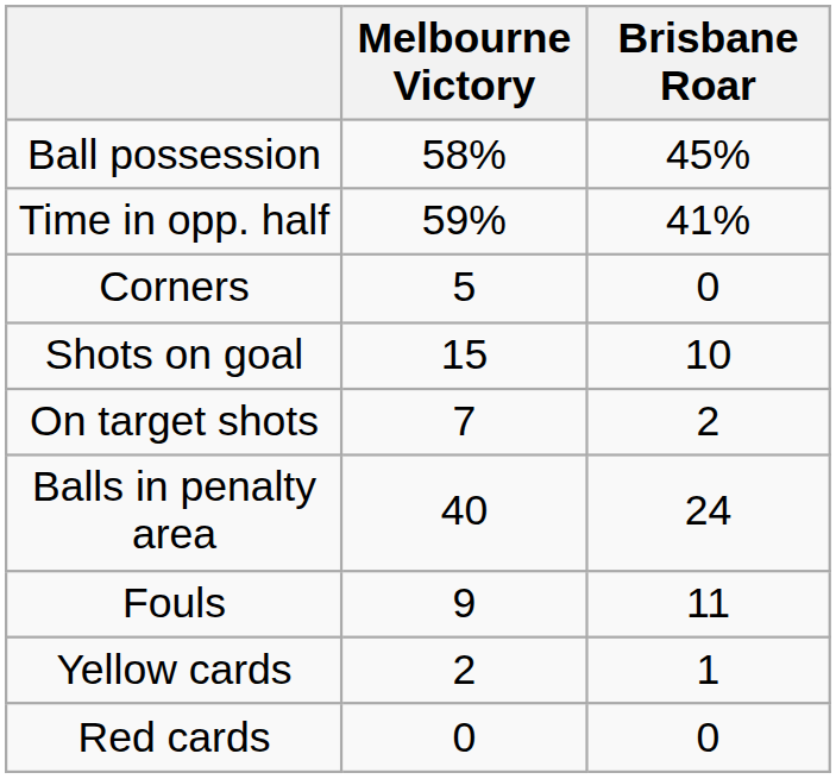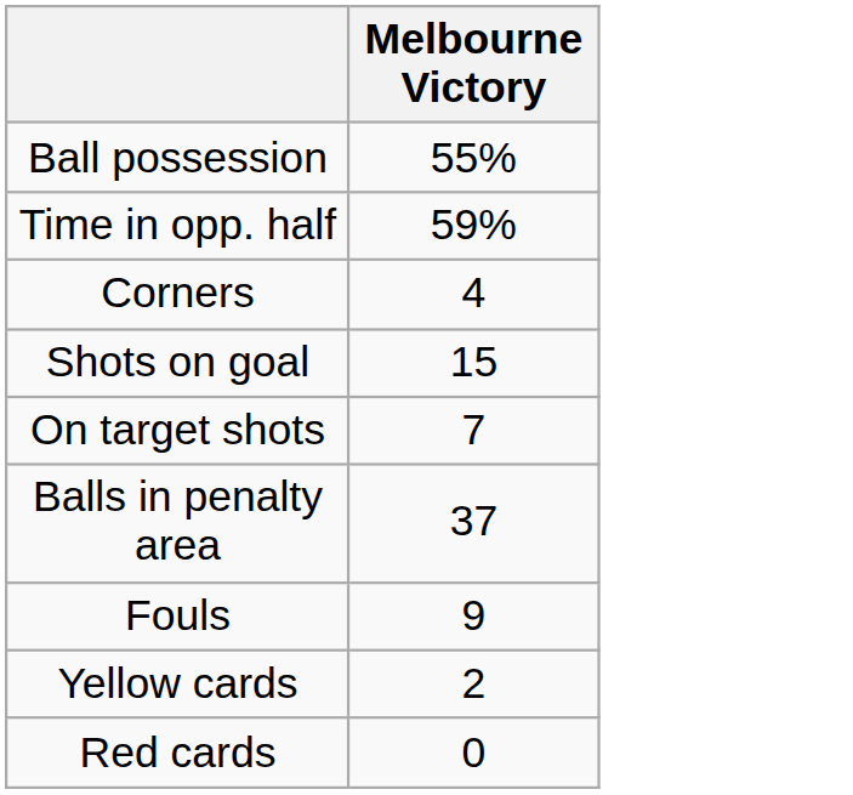- column: Brisbane Roar | 45% | 41% | 0 | 10 | 2 | 24 | 11 | 1 | 0
Ball possession | Melbourne Victory: 58% -> 55%
Corners | Melbourne Victory: 5 -> 4
Balls in penalty area | Melbourne Victory: 40 -> 37
